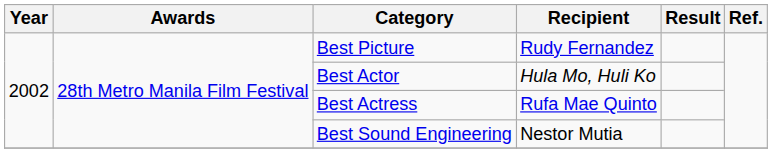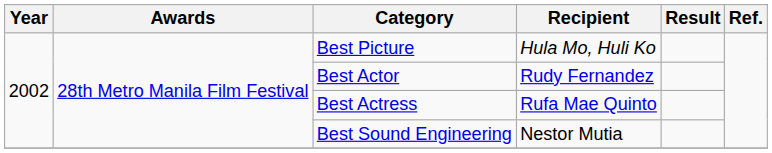Best Picture | Recipient: Rudy Fernandez -> Hula Mo, Huli Ko
Best Actor | Recipient: Hula Mo, Huli Ko -> Rudy Fernandez
